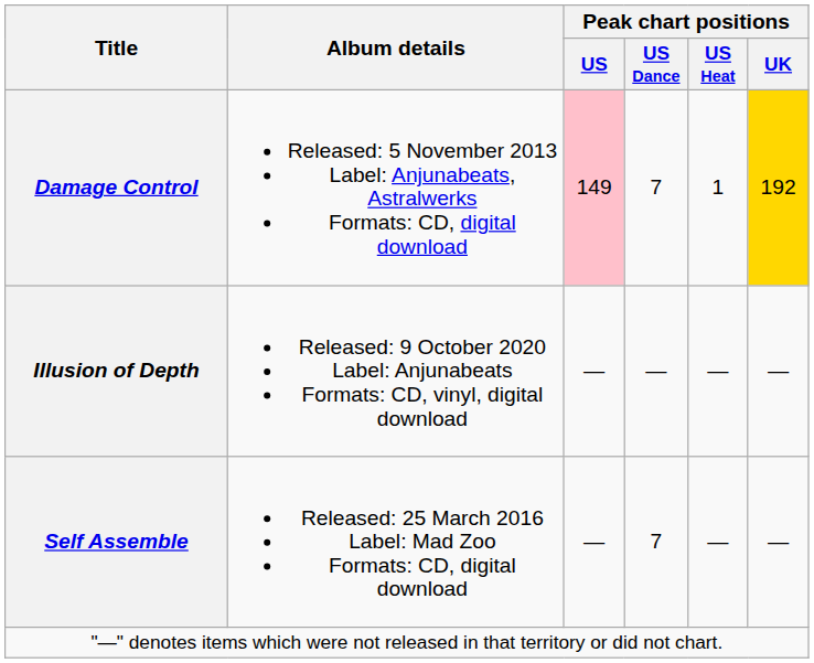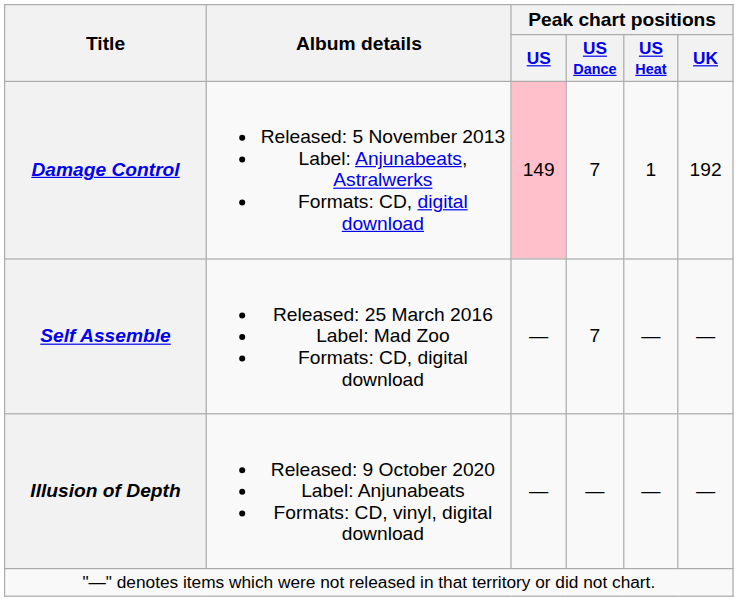Damage Control | Peak chart positions / UK: gold background -> no background
rows swapped: Self Assemble <-> Illusion of Depth
